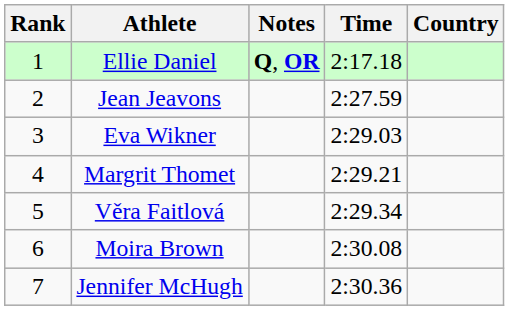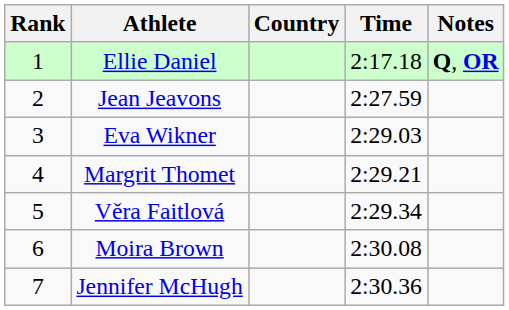columns swapped: Country <-> Notes
